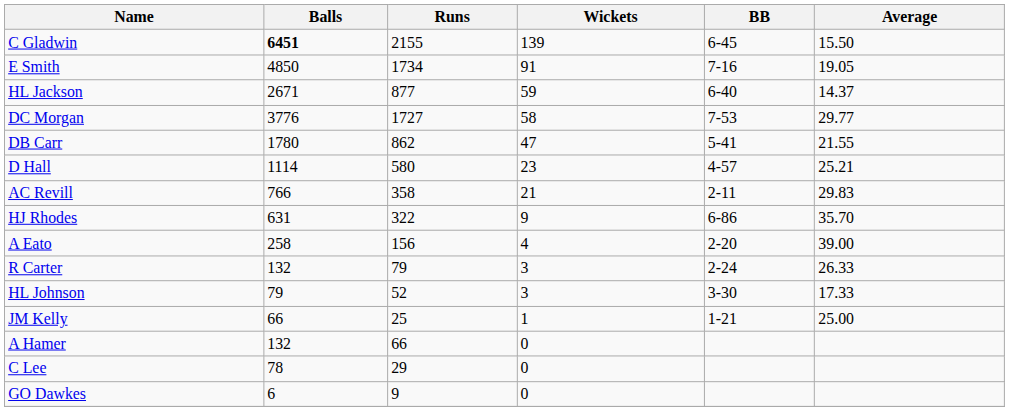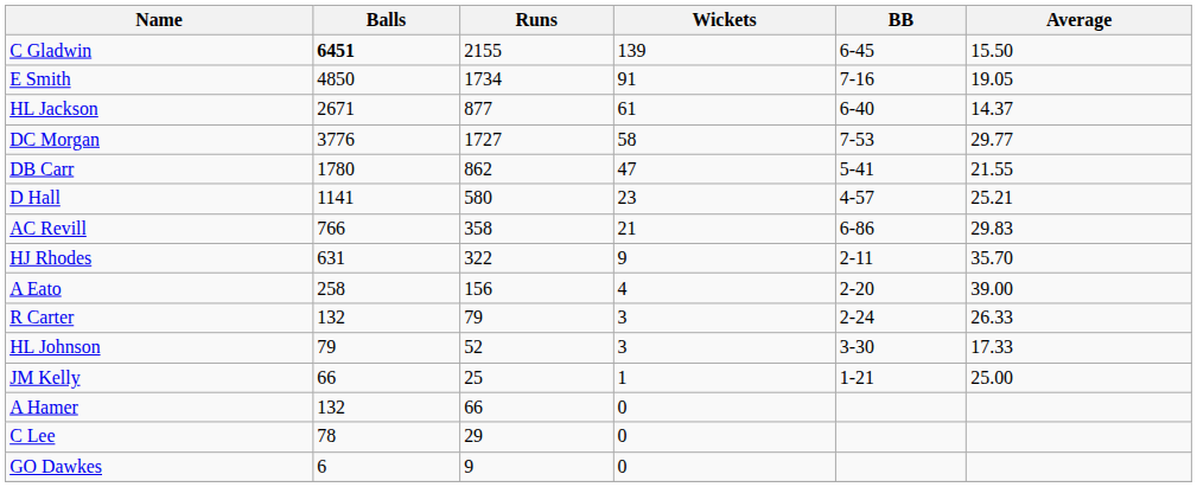HL Jackson | Wickets: 59 -> 61
D Hall | Balls: 1114 -> 1141
AC Revill | BB: 2-11 -> 6-86
HJ Rhodes | BB: 6-86 -> 2-11
